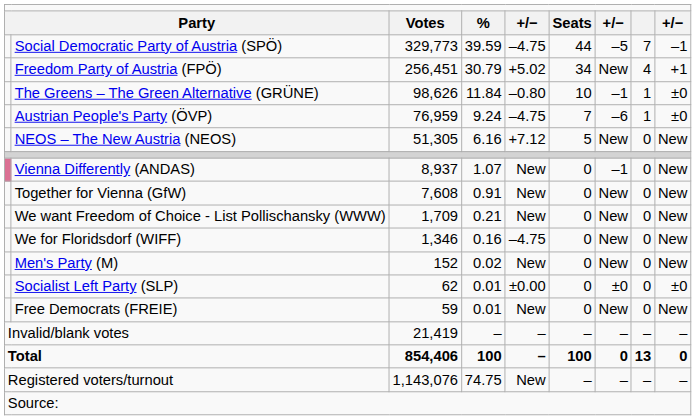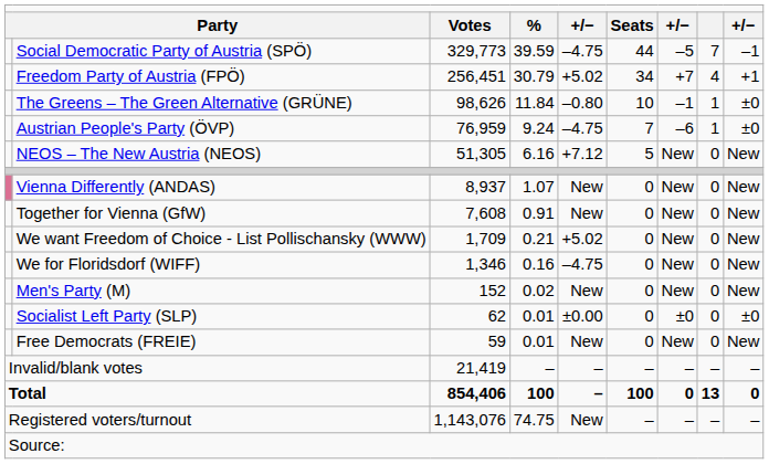Freedom Party of Austria (FPÖ) | column 7: New -> +7
Vienna Differently (ANDAS) | column 7: –1 -> New
We want Freedom of Choice - List Pollischansky (WWW) | column 5: New -> +5.02
